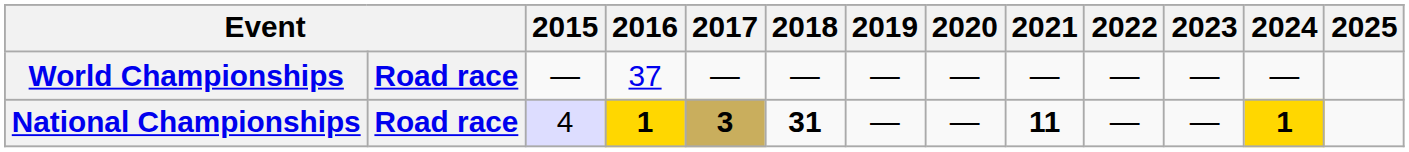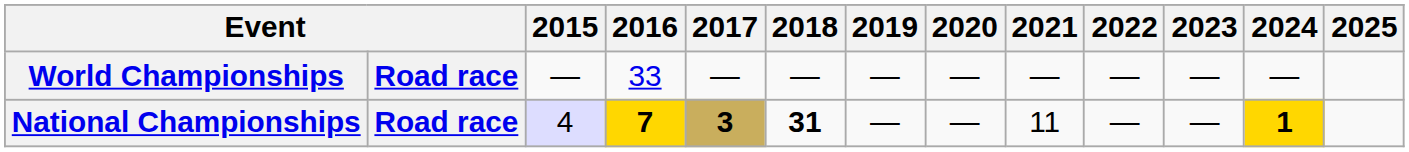World Championships | 2016: 37 -> 33
National Championships | 2016: 1 -> 7
National Championships | 2021: bold -> normal
